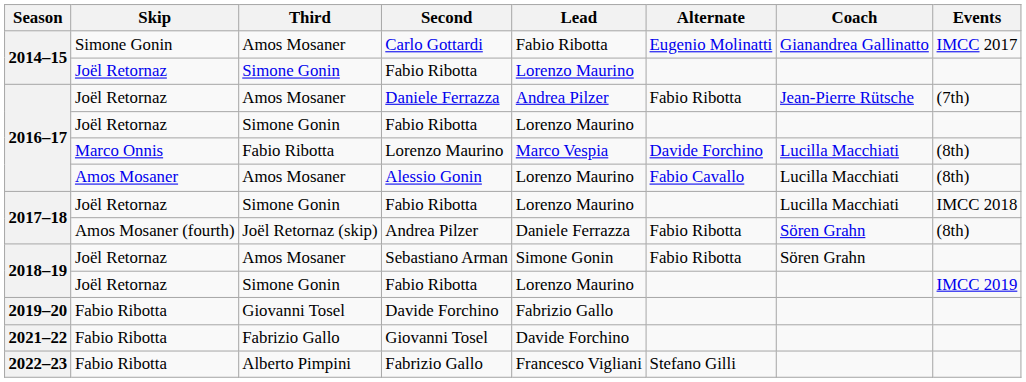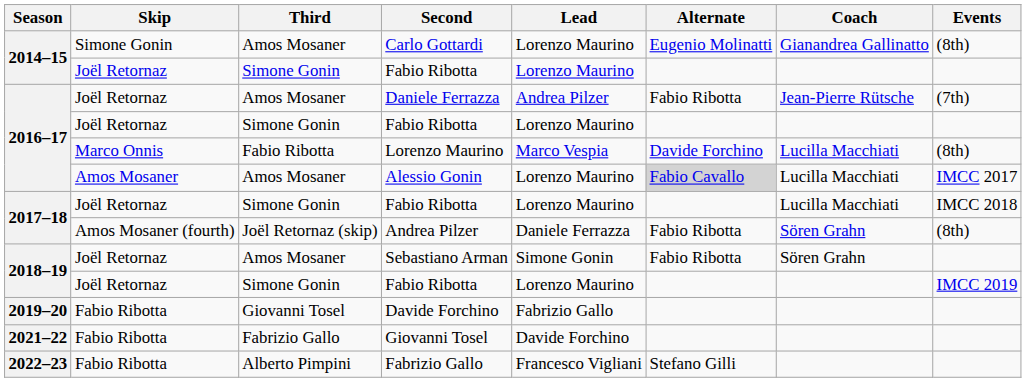Carlo Gottardi | Lead: Fabio Ribotta -> Lorenzo Maurino
Carlo Gottardi | Events: IMCC 2017 -> (8th)
Alessio Gonin | Alternate: no background -> lightgrey background
Alessio Gonin | Events: (8th) -> IMCC 2017
